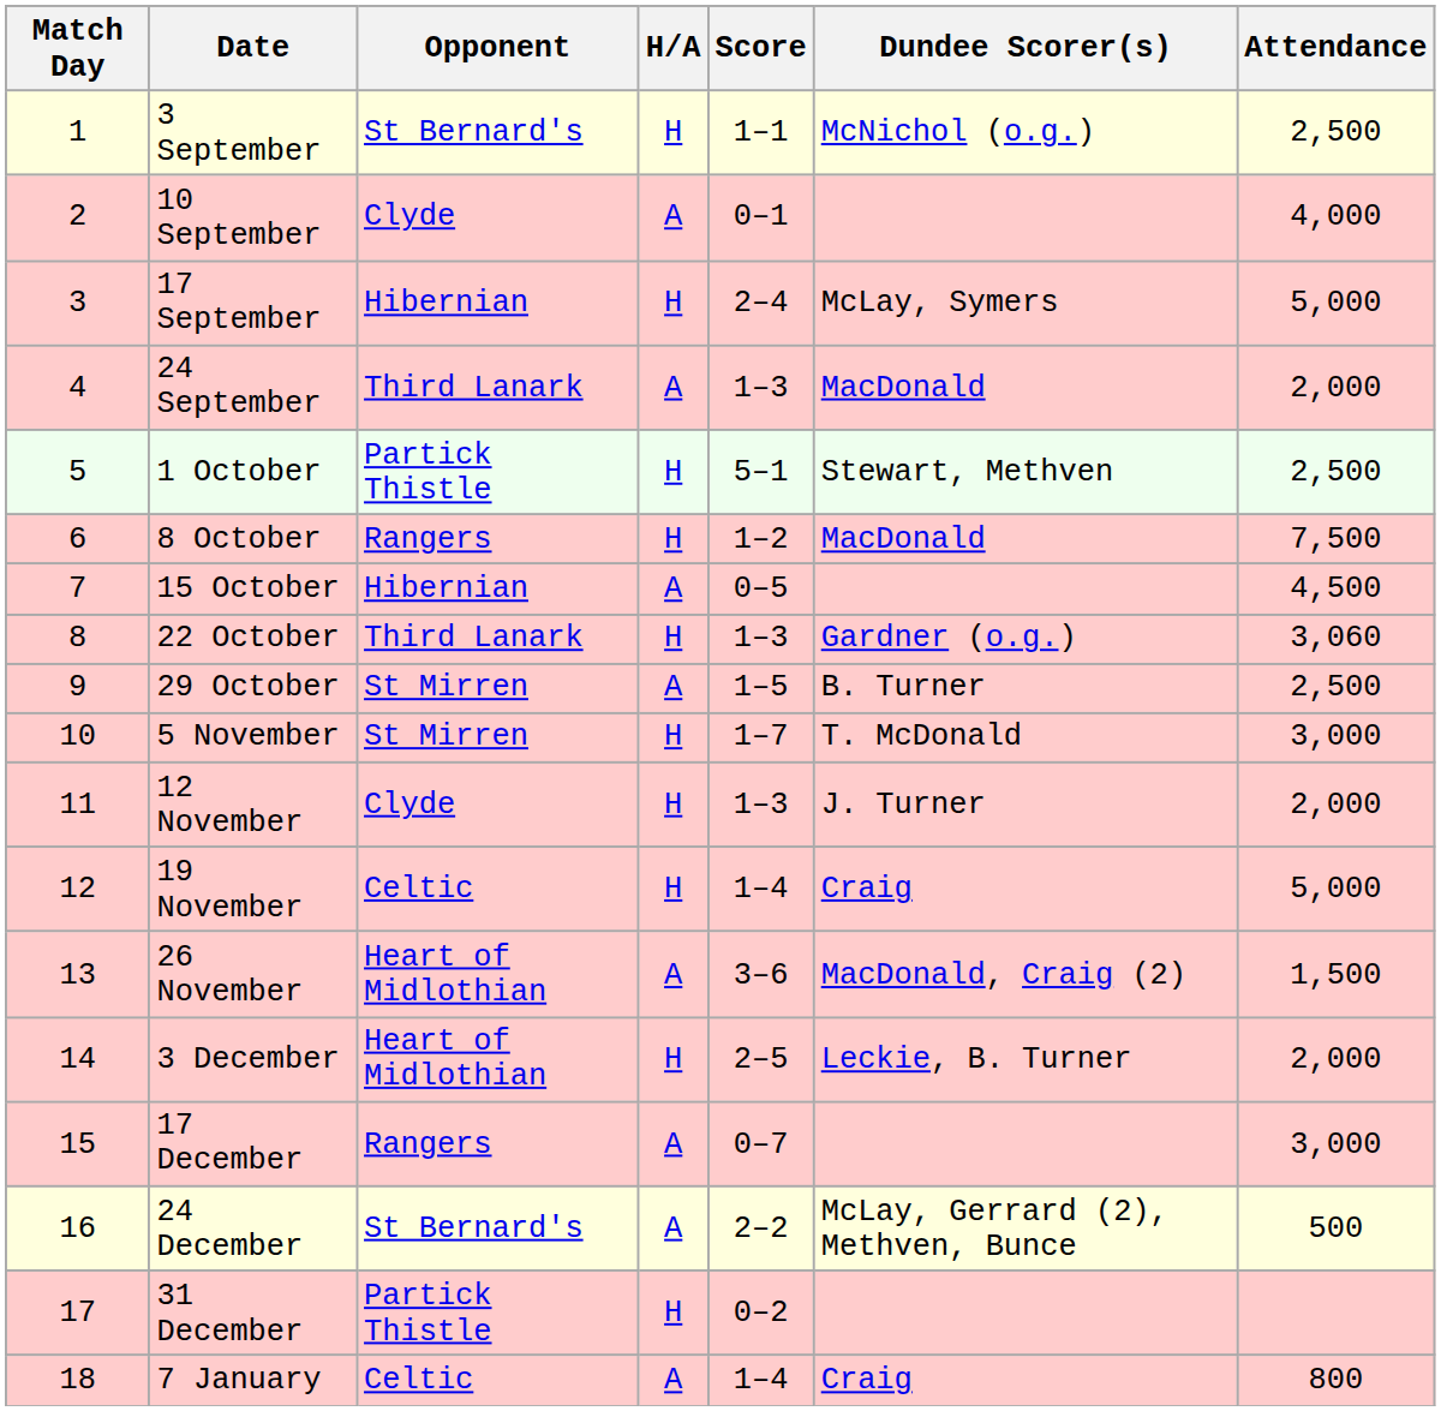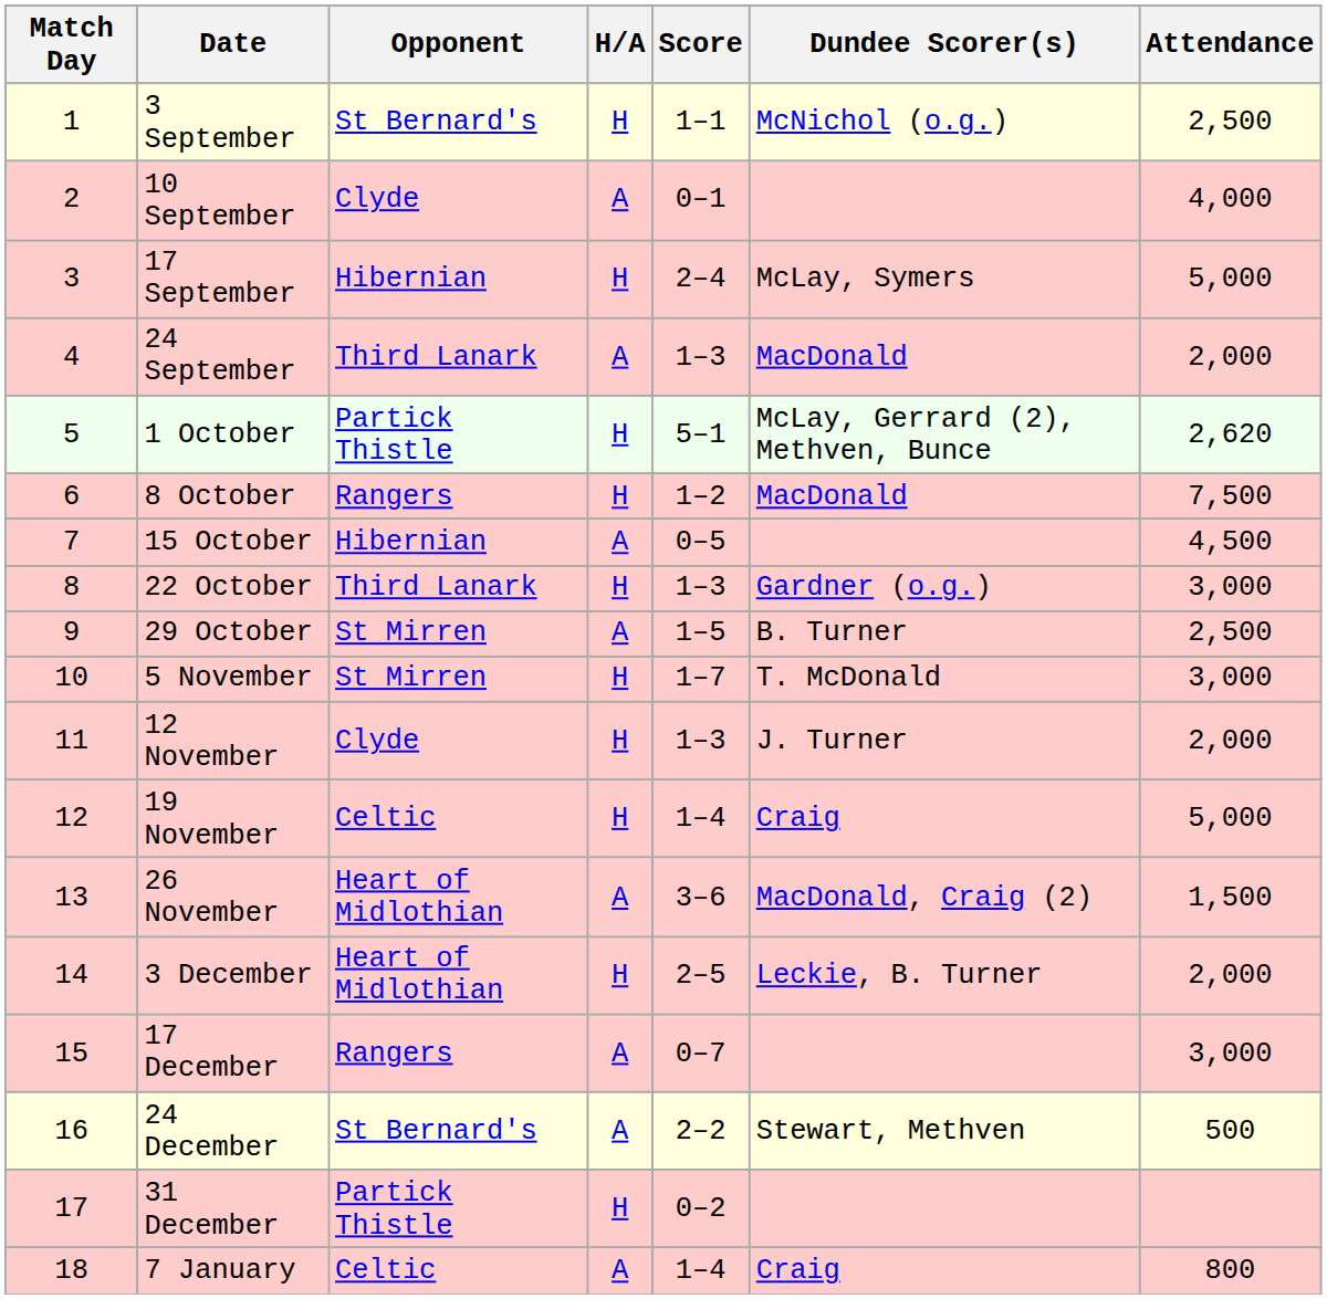1 October | Dundee Scorer(s): Stewart, Methven -> McLay, Gerrard (2), Methven, Bunce
1 October | Attendance: 2,500 -> 2,620
22 October | Attendance: 3,060 -> 3,000
24 December | Dundee Scorer(s): McLay, Gerrard (2), Methven, Bunce -> Stewart, Methven
